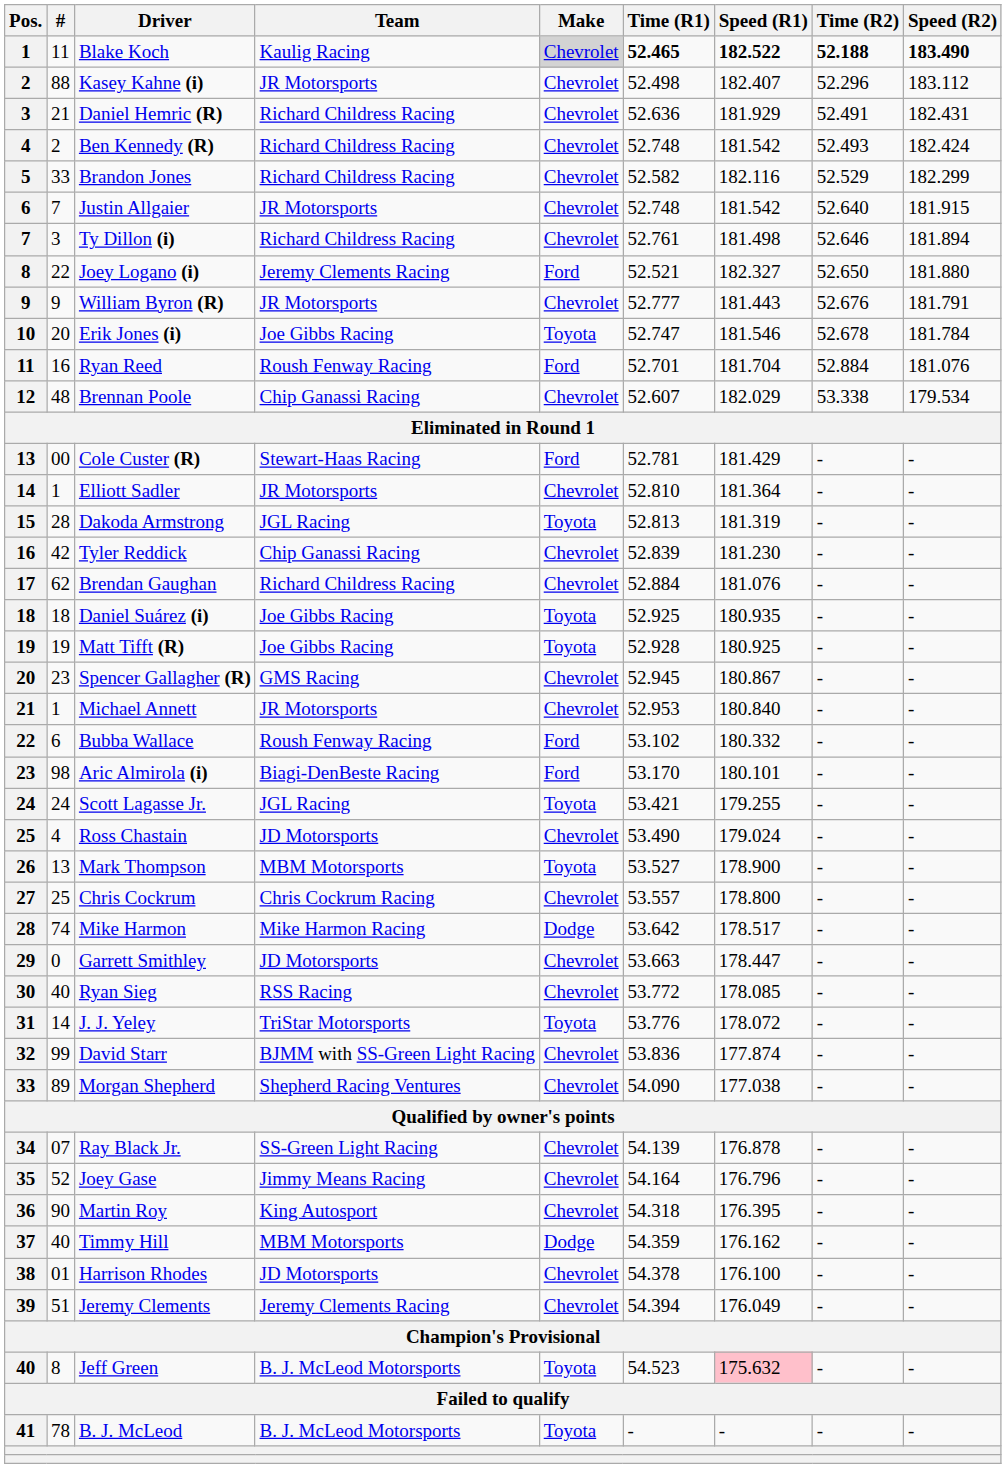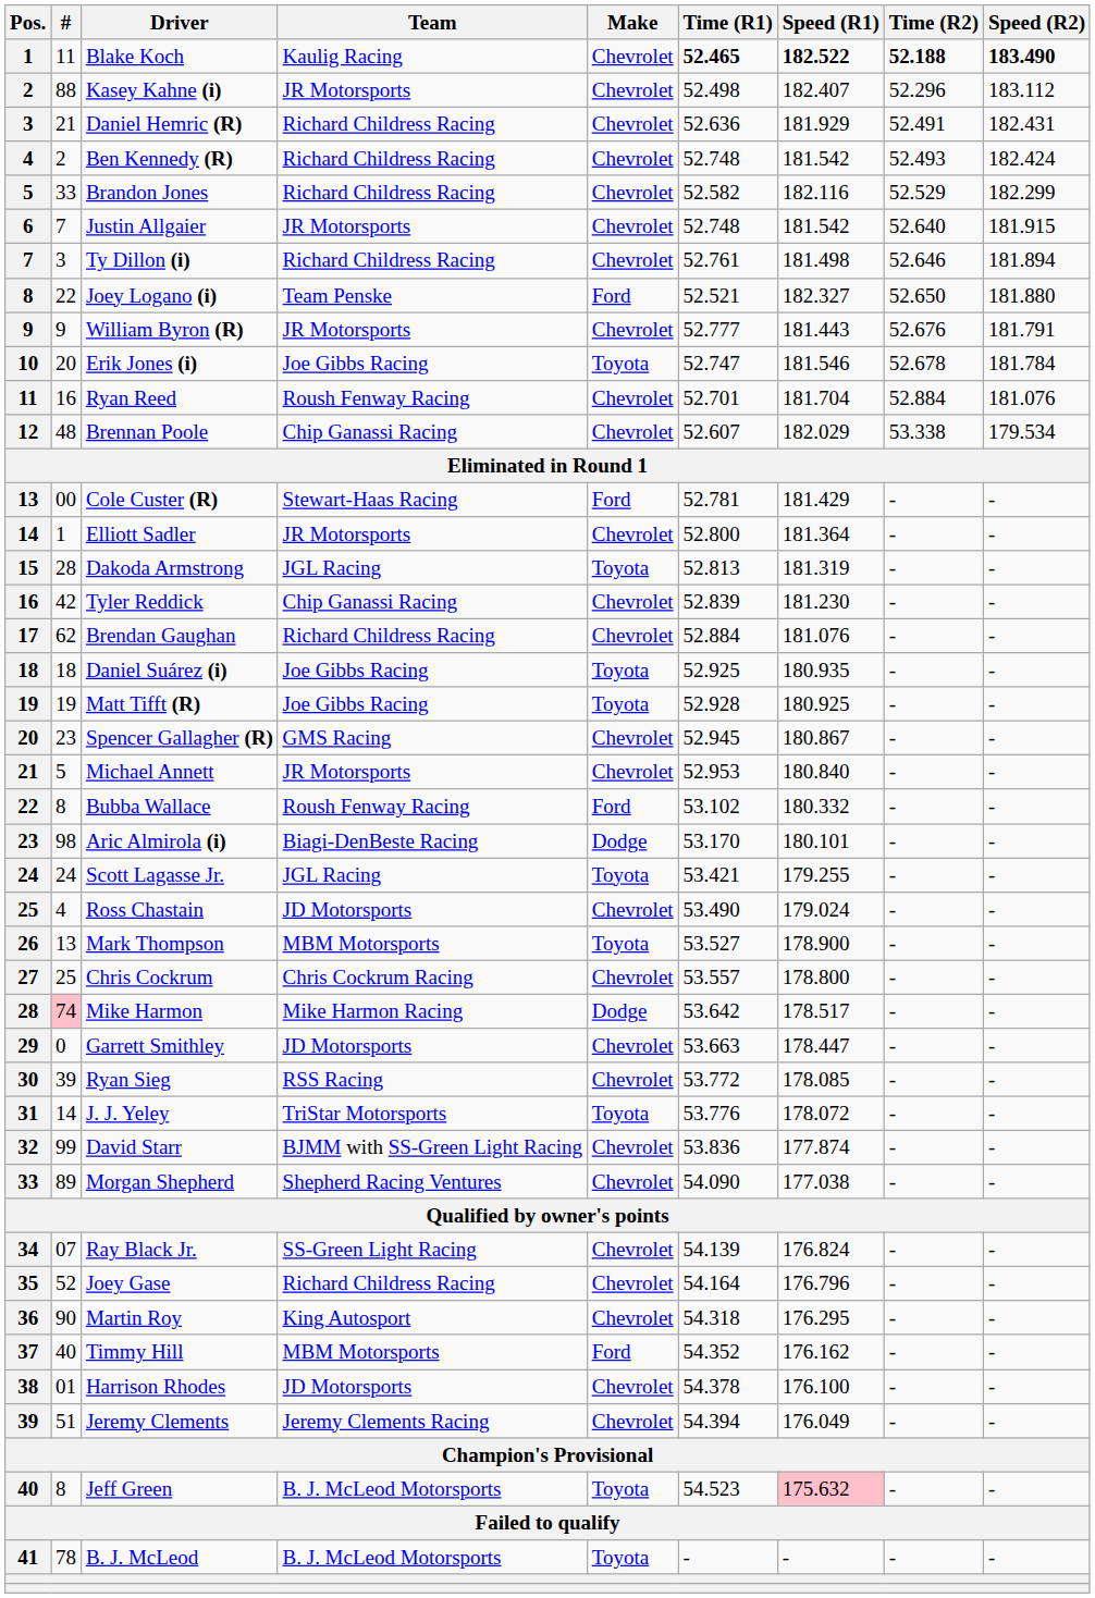Blake Koch | Make: lightgrey background -> no background
Joey Logano (i) | Team: Jeremy Clements Racing -> Team Penske
Ryan Reed | Make: Ford -> Chevrolet
Elliott Sadler | Time (R1): 52.810 -> 52.800
Michael Annett | #: 1 -> 5
Bubba Wallace | #: 6 -> 8
Aric Almirola (i) | Make: Ford -> Dodge
Mike Harmon | #: no background -> pink background
Ryan Sieg | #: 40 -> 39
Ray Black Jr. | Speed (R1): 176.878 -> 176.824
Joey Gase | Team: Jimmy Means Racing -> Richard Childress Racing
Martin Roy | Speed (R1): 176.395 -> 176.295
Timmy Hill | Make: Dodge -> Ford
Timmy Hill | Time (R1): 54.359 -> 54.352
